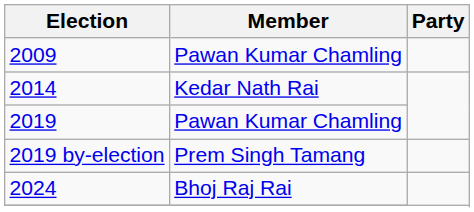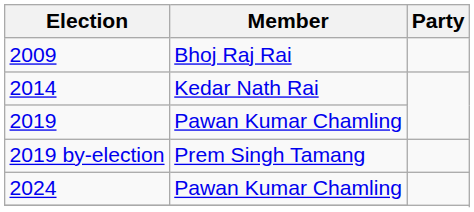2009 | Member: Pawan Kumar Chamling -> Bhoj Raj Rai
2024 | Member: Bhoj Raj Rai -> Pawan Kumar Chamling
